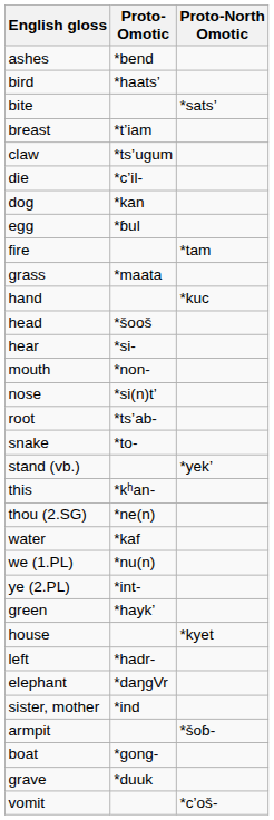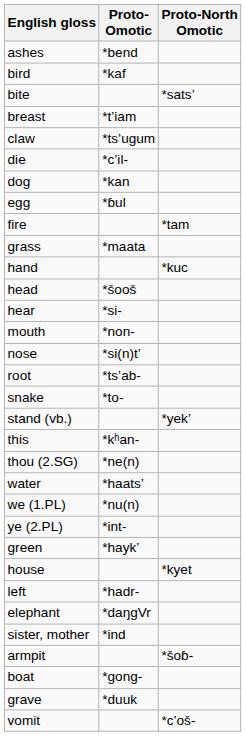bird | Proto- Omotic: *haats’ -> *kaf
water | Proto- Omotic: *kaf -> *haats’
